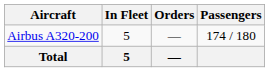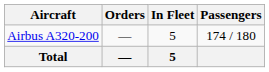columns swapped: In Fleet <-> Orders
